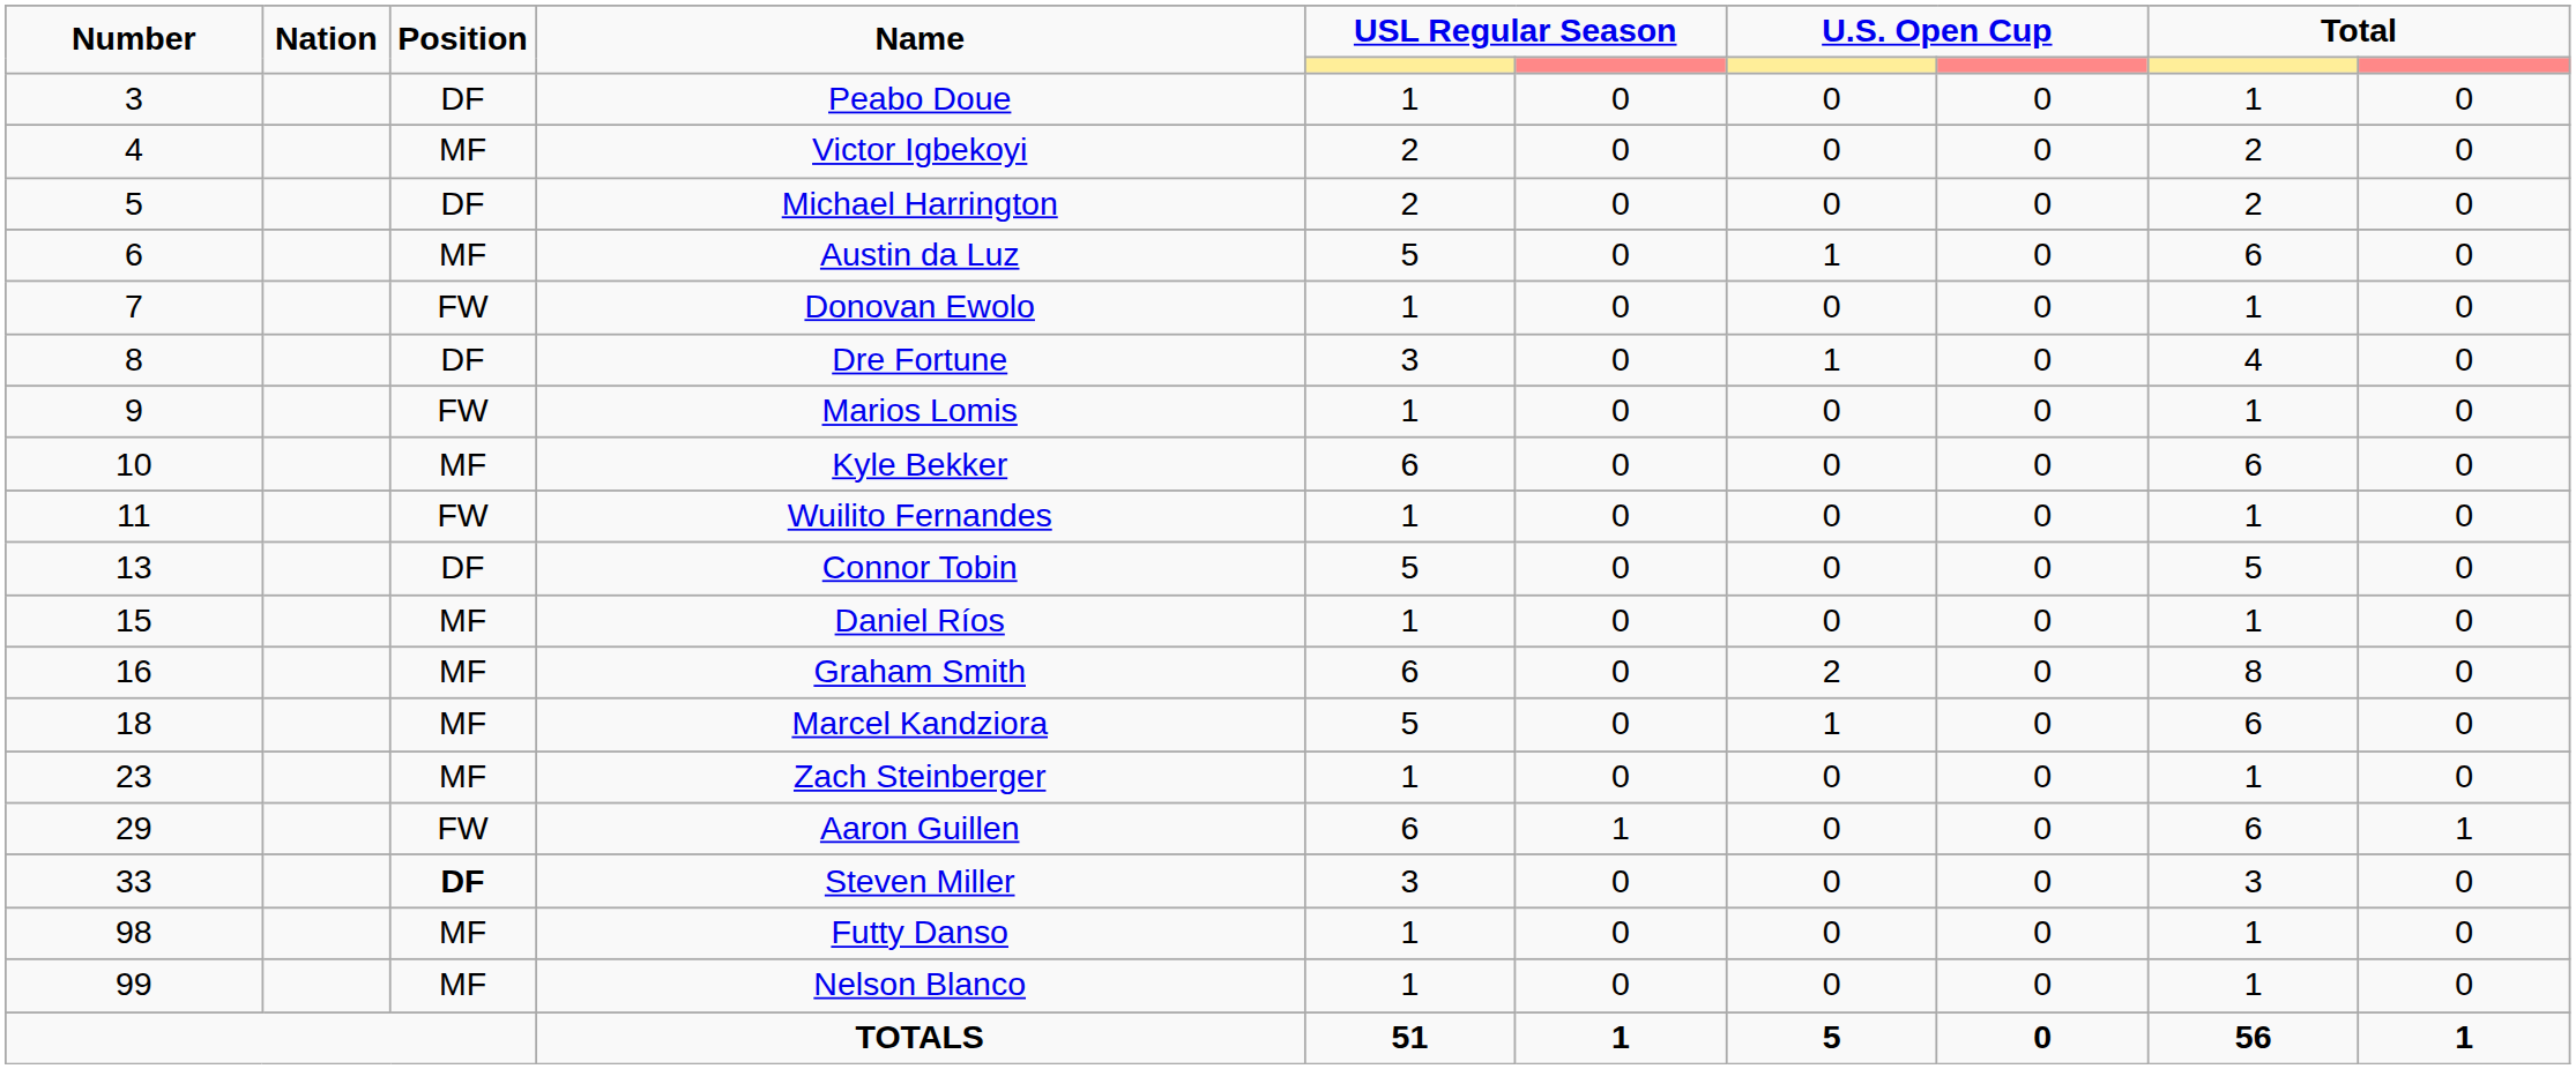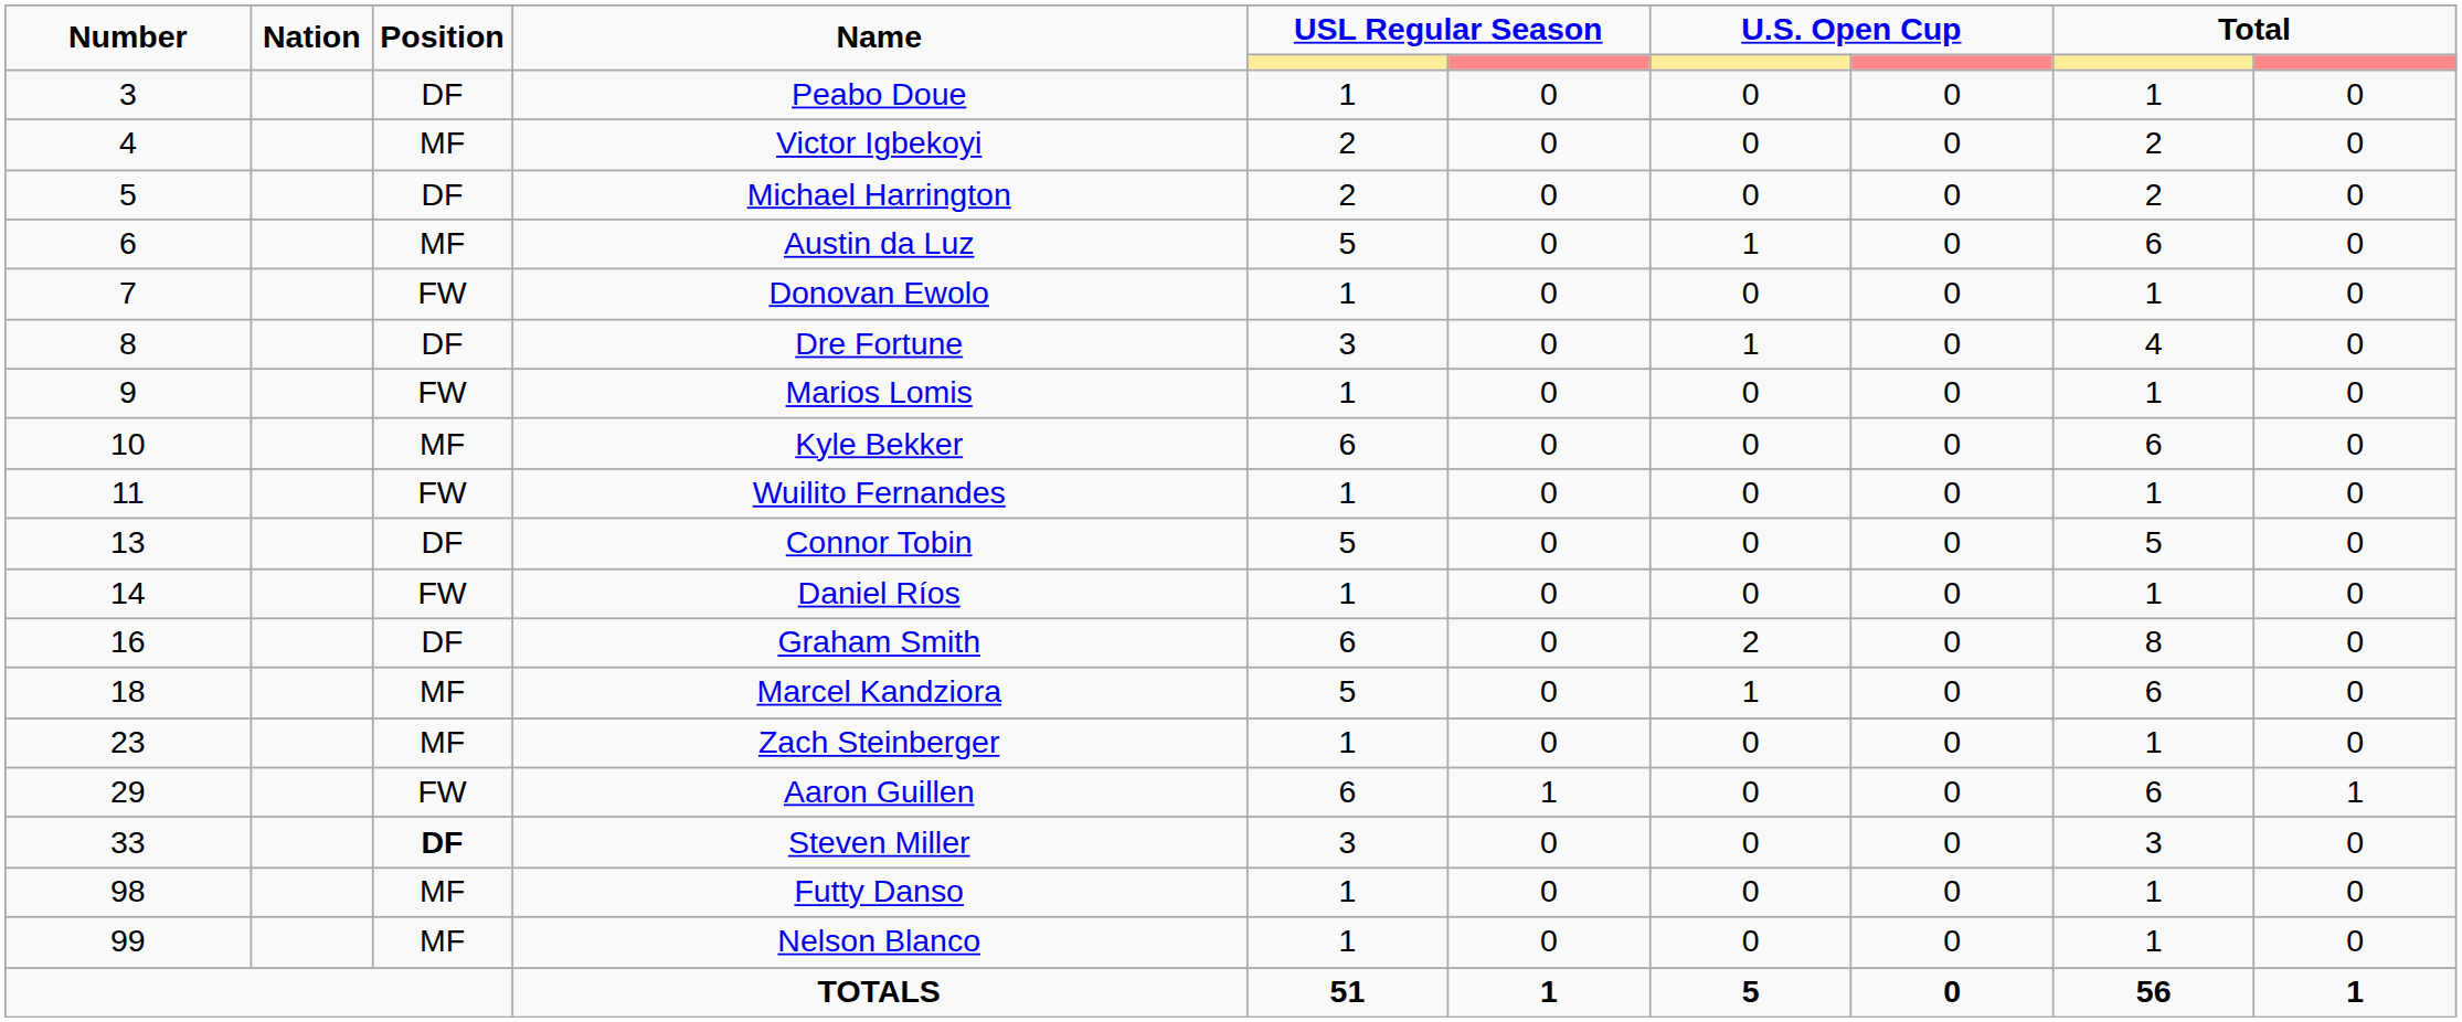Daniel Ríos | Number: 15 -> 14
Daniel Ríos | Position: MF -> FW
Graham Smith | Position: MF -> DF
